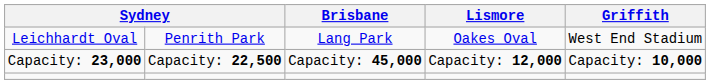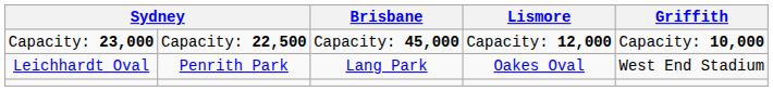rows swapped: Leichhardt Oval <-> Capacity: 23,000
